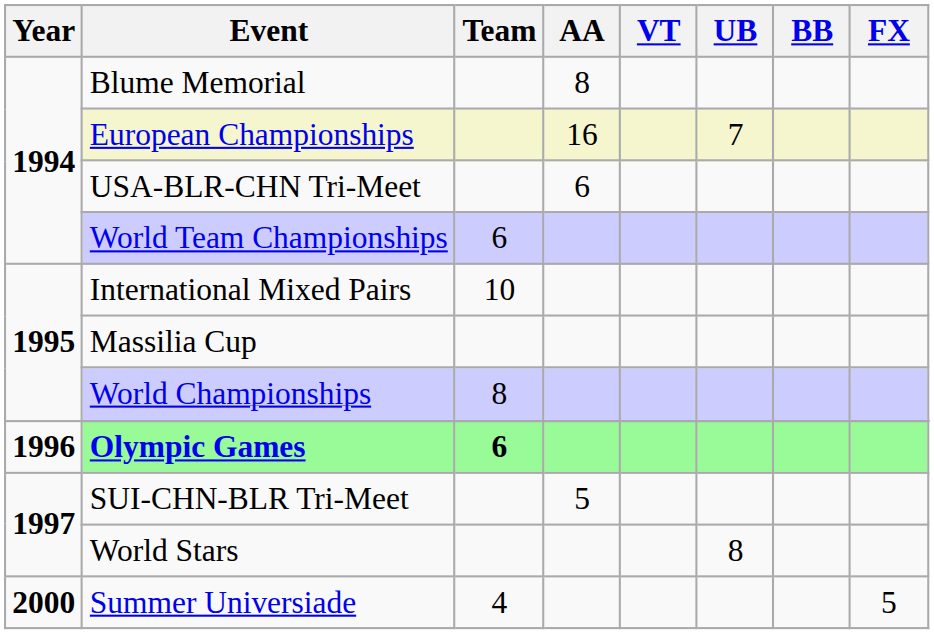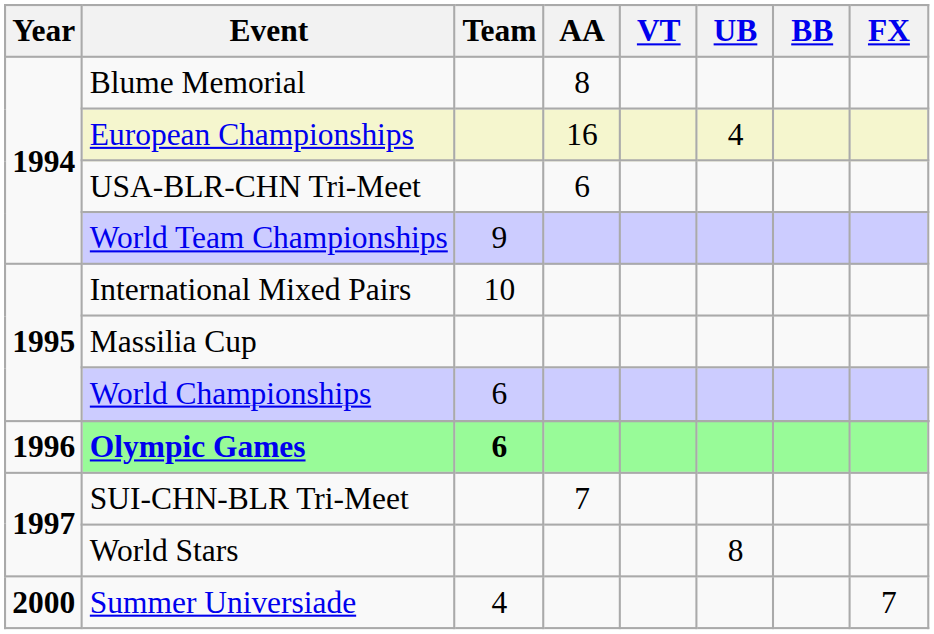European Championships | UB: 7 -> 4
World Team Championships | Team: 6 -> 9
World Championships | Team: 8 -> 6
SUI-CHN-BLR Tri-Meet | AA: 5 -> 7
Summer Universiade | FX: 5 -> 7
